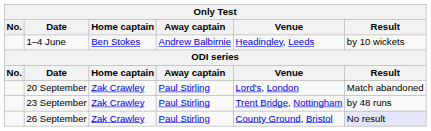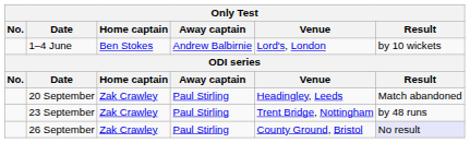1–4 June | Venue: Headingley, Leeds -> Lord's, London
20 September | Venue: Lord's, London -> Headingley, Leeds
